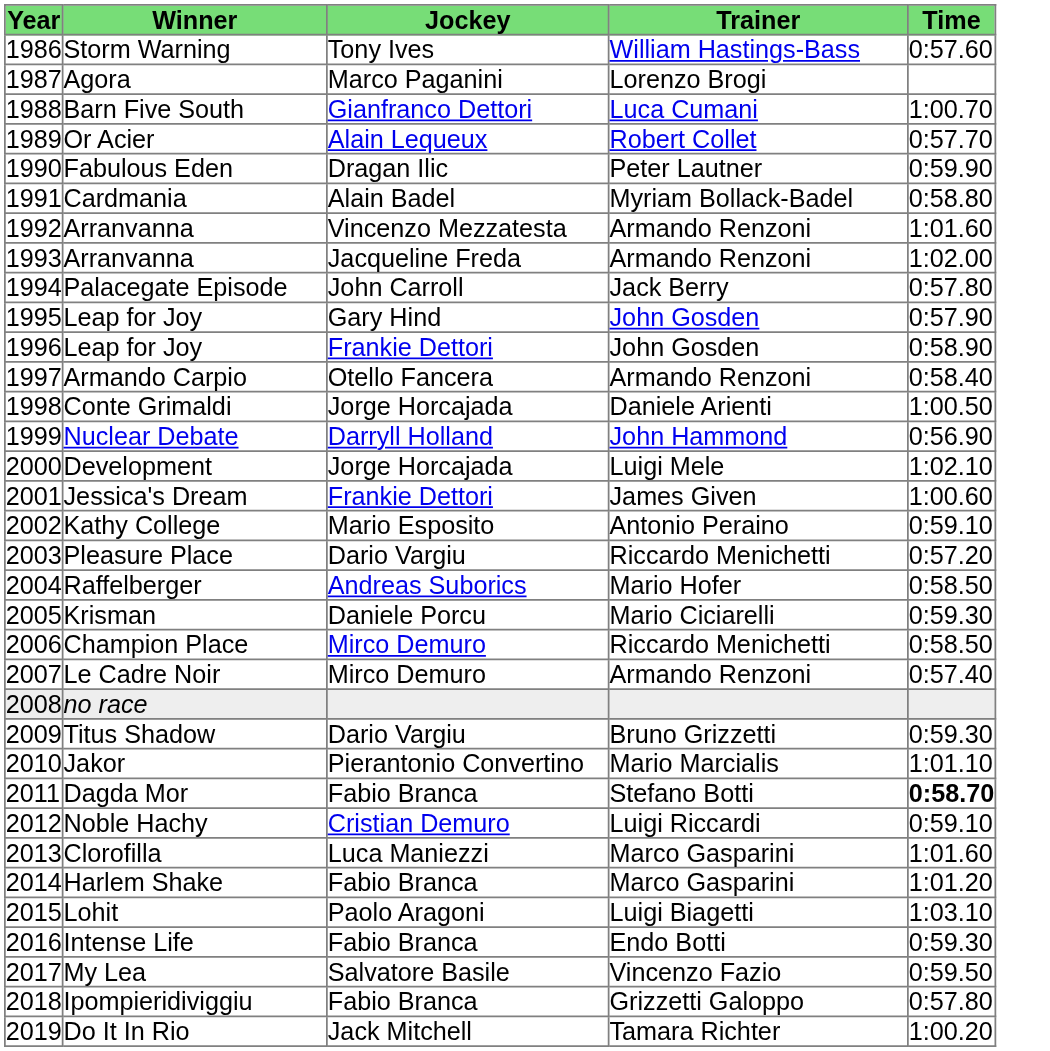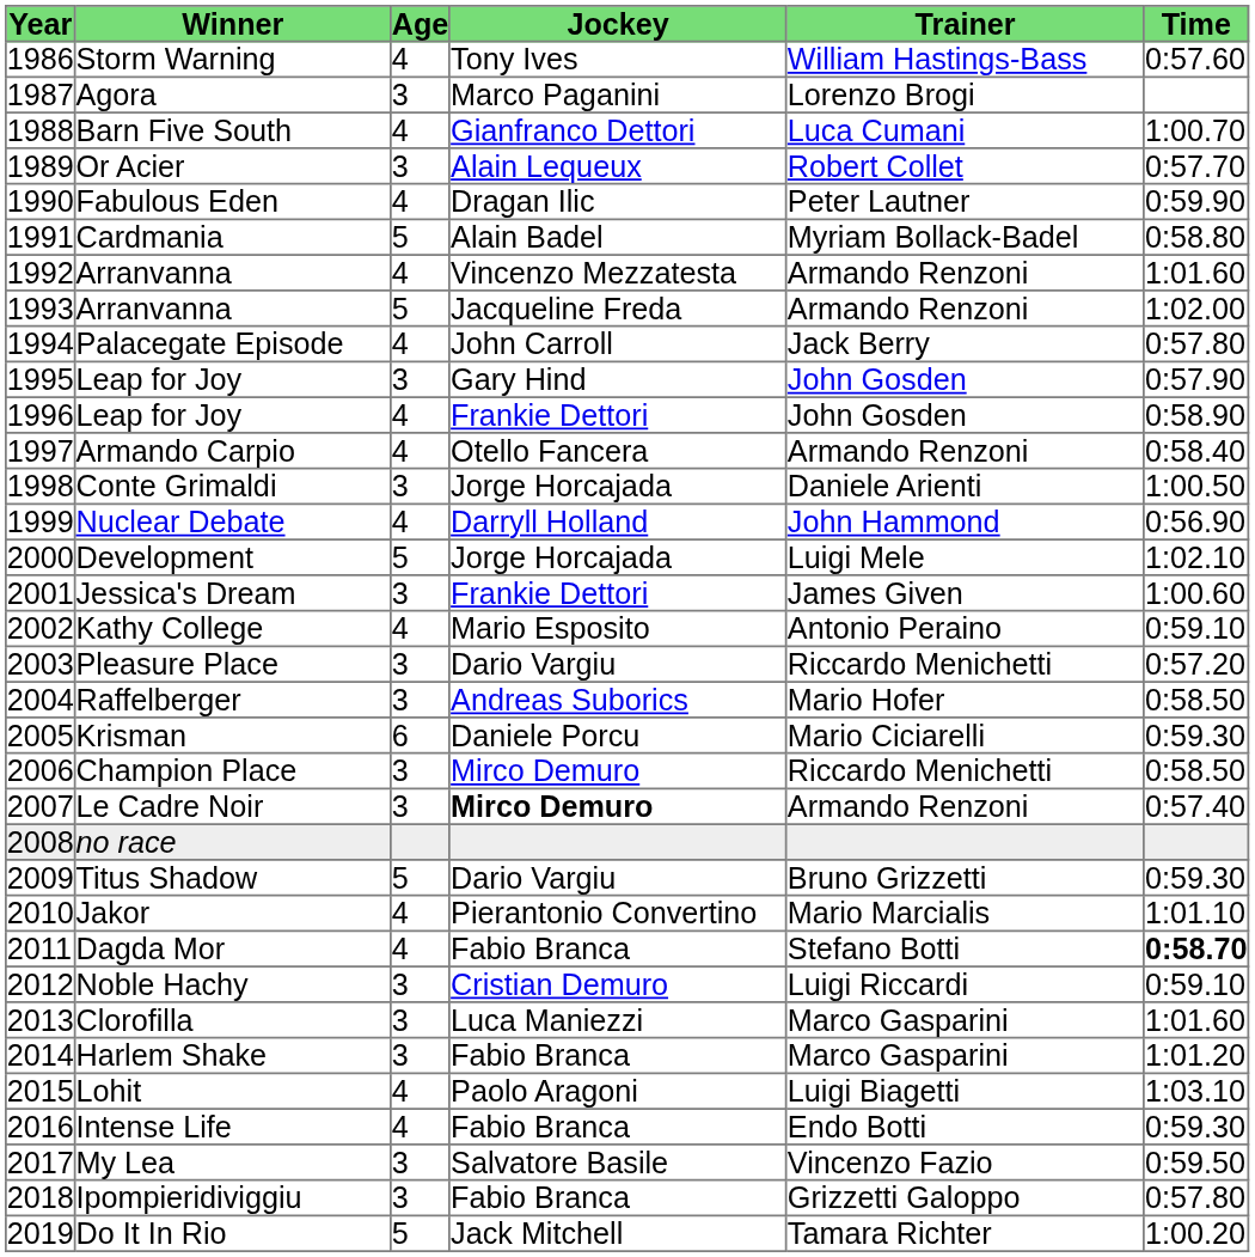+ column: Age | 4 | 3 | 4 | 3 | 4 | 5 | 4 | 5 | 4 | 3 | 4 | 4 | 3 | 4 | 5 | 3 | 4 | 3 | 3 | 6 | 3 | 3 | 5 | 4 | 4 | 3 | 3 | 3 | 4 | 4 | 3 | 3 | 5
Le Cadre Noir | Jockey: normal -> bold
